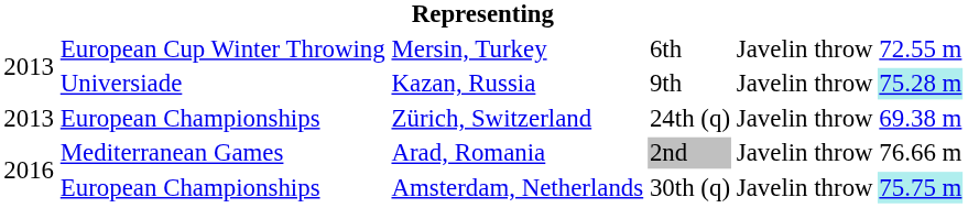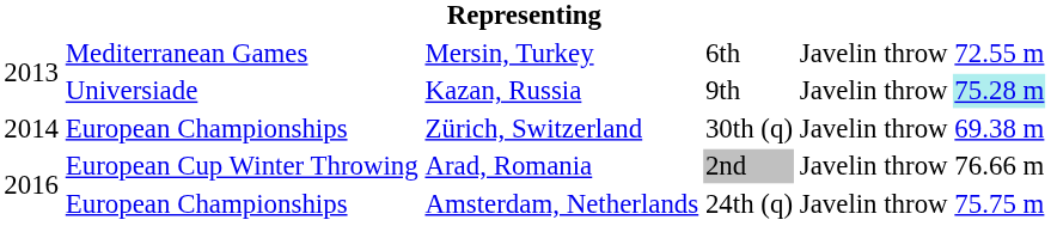Mersin, Turkey | column 2: European Cup Winter Throwing -> Mediterranean Games
Zürich, Switzerland | column 1: 2013 -> 2014
Zürich, Switzerland | column 4: 24th (q) -> 30th (q)
Arad, Romania | column 2: Mediterranean Games -> European Cup Winter Throwing
Amsterdam, Netherlands | column 4: 30th (q) -> 24th (q)
Amsterdam, Netherlands | column 6: paleturquoise background -> no background
